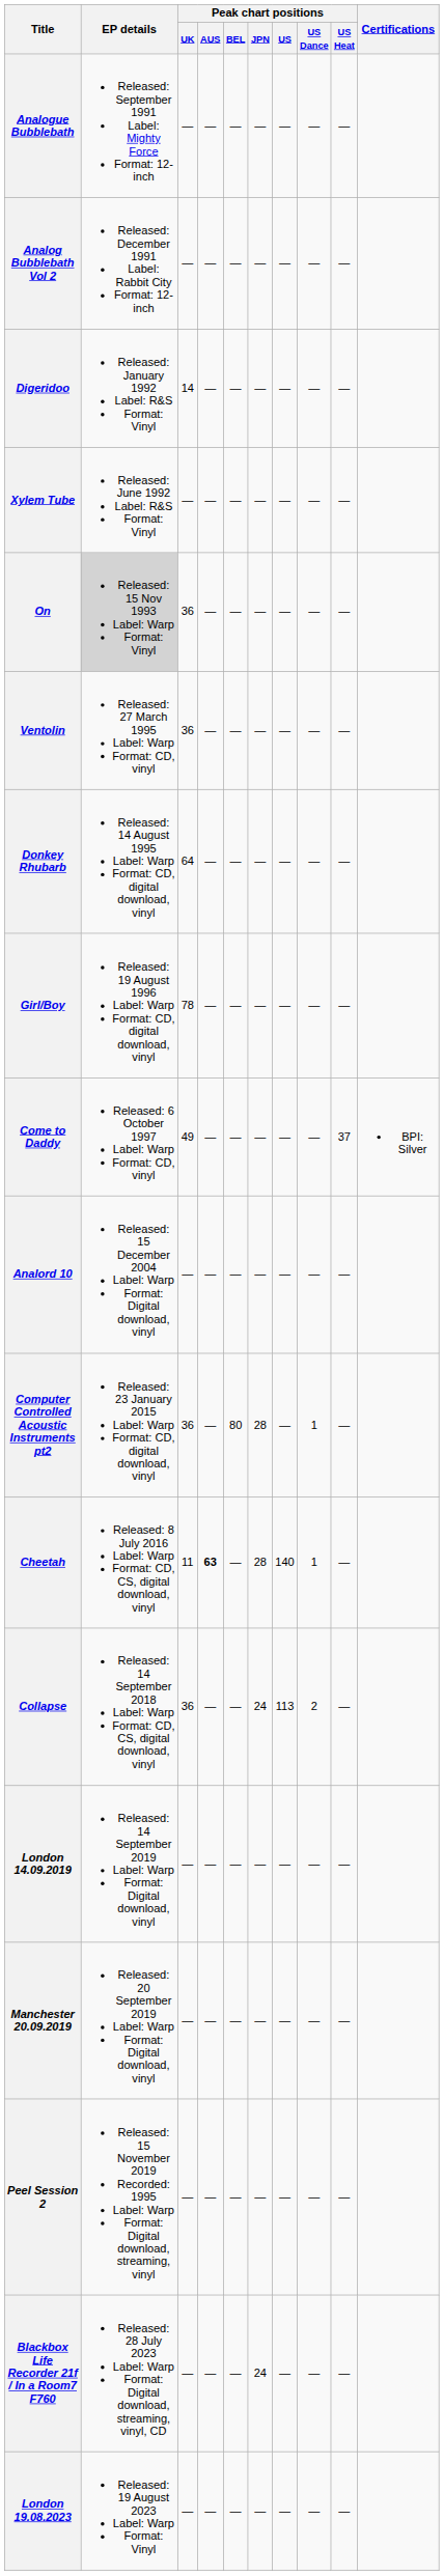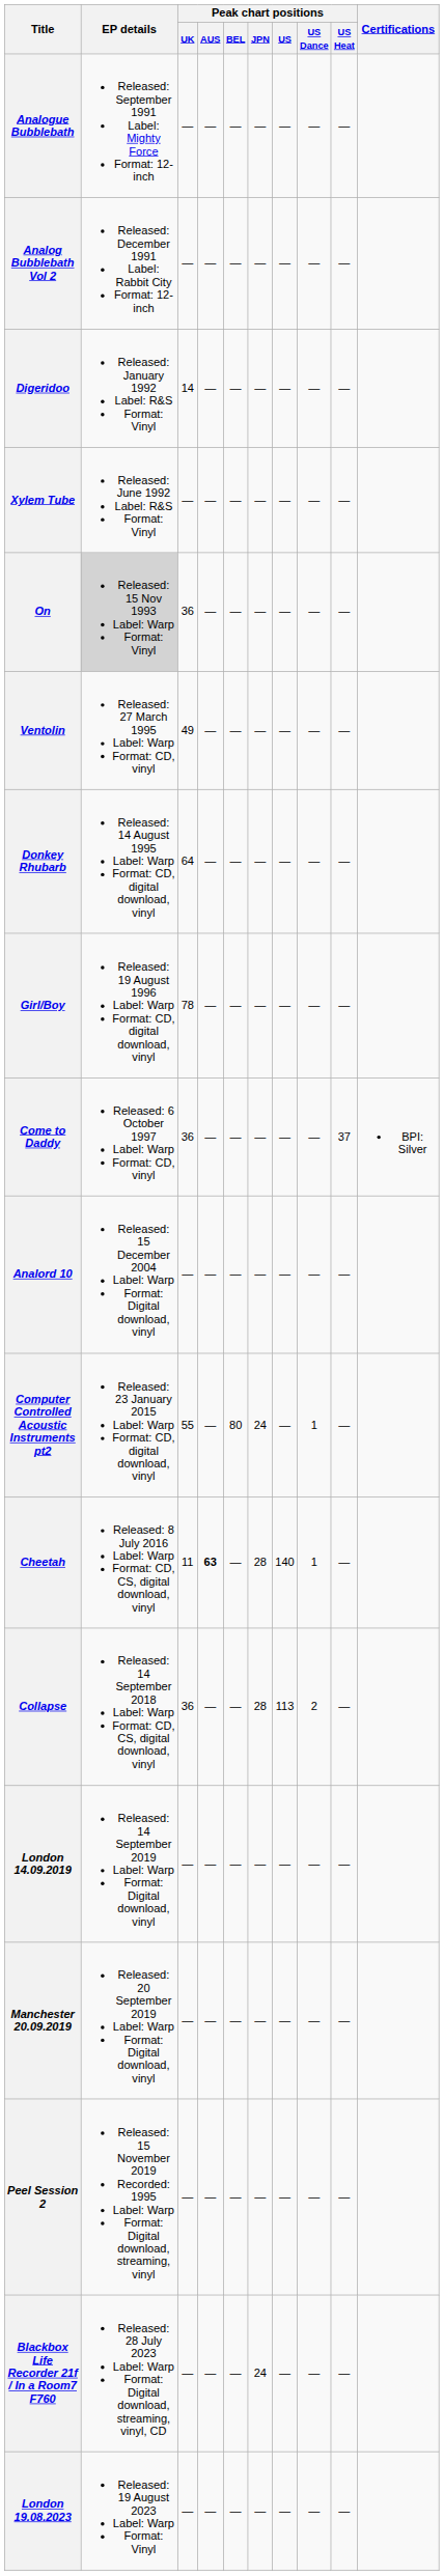Ventolin | Peak chart positions / UK: 36 -> 49
Come to Daddy | Peak chart positions / UK: 49 -> 36
Computer Controlled Acoustic Instruments pt2 | Peak chart positions / UK: 36 -> 55
Computer Controlled Acoustic Instruments pt2 | Peak chart positions / JPN: 28 -> 24
Collapse | Peak chart positions / JPN: 24 -> 28
